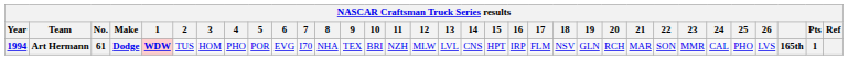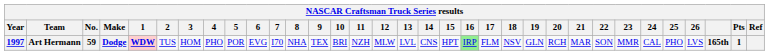Art Hermann | Year: 1994 -> 1997
Art Hermann | No.: 61 -> 59
Art Hermann | 16: no background -> lightgreen background
